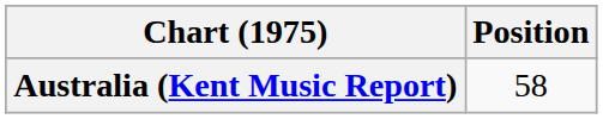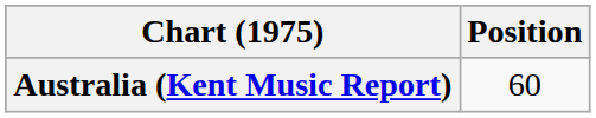Australia (Kent Music Report) | Position: 58 -> 60
